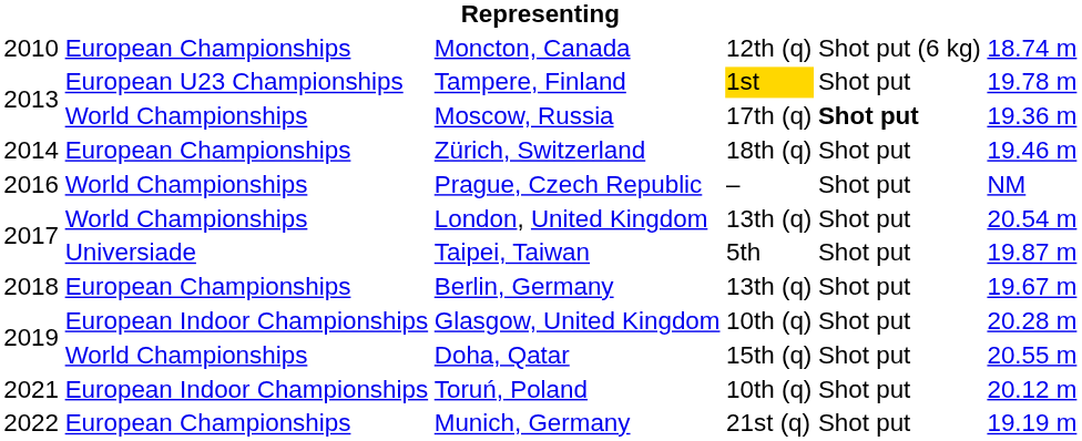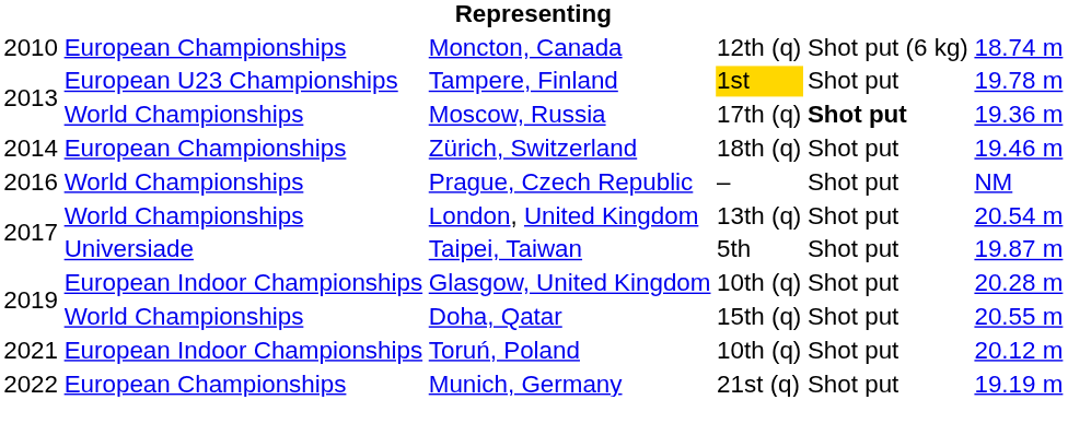- row: 2018 | European Championships | Berlin, Germany | 13th (q) | Shot put | 19.67 m
